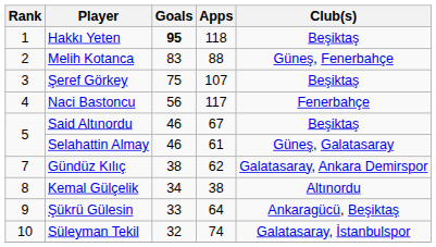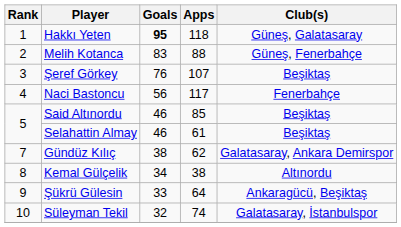Hakkı Yeten | Club(s): Beşiktaş -> Güneş, Galatasaray
Şeref Görkey | Goals: 75 -> 76
Said Altınordu | Apps: 67 -> 85
Selahattin Almay | Club(s): Güneş, Galatasaray -> Beşiktaş
